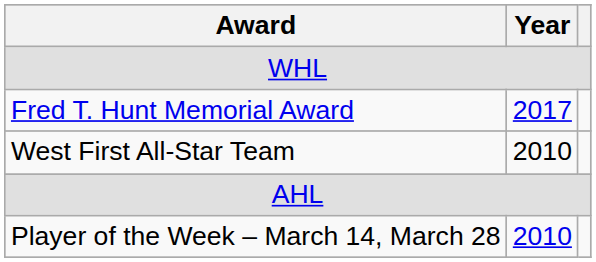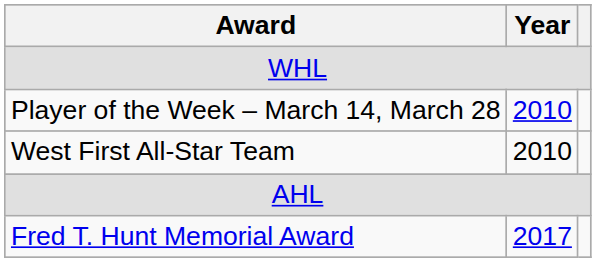rows swapped: Player of the Week – March 14, March 28 <-> Fred T. Hunt Memorial Award
